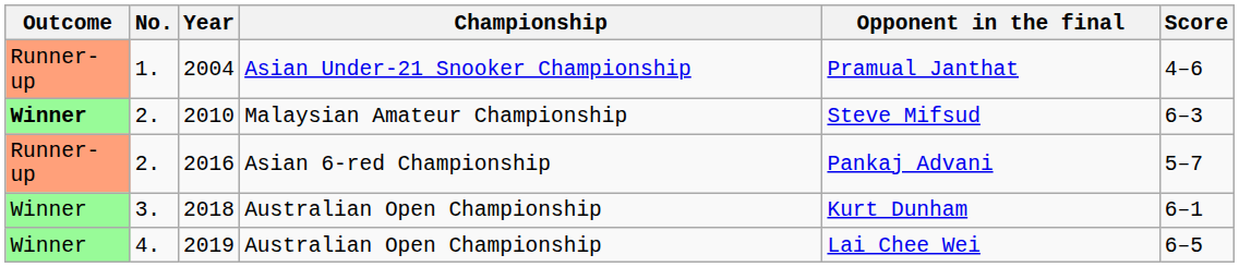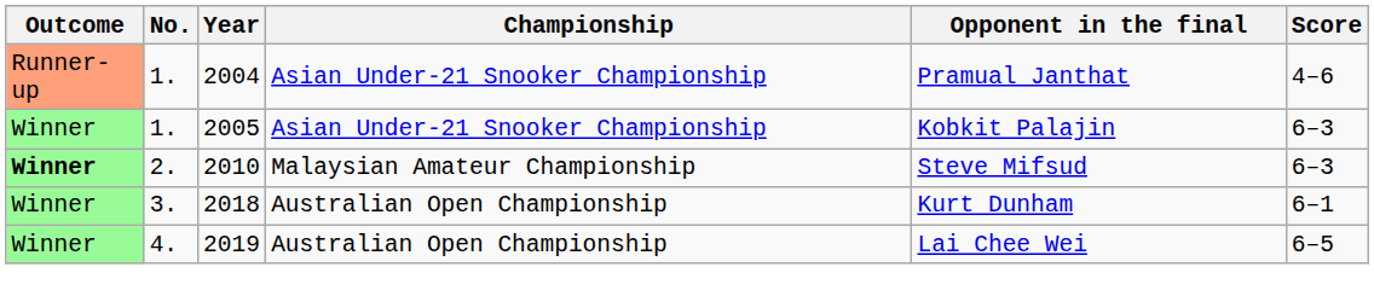+ row: Winner | 1. | 2005 | Asian Under-21 Snooker Championship | Kobkit Palajin | 6–3
- row: Runner-up | 2. | 2016 | Asian 6-red Championship | Pankaj Advani | 5–7
